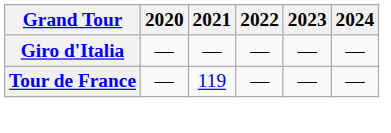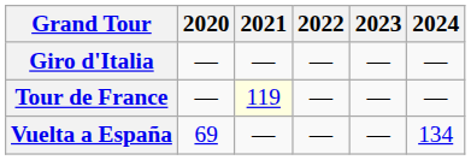Tour de France | 2021: no background -> lightyellow background
+ row: Vuelta a España | 69 | — | — | — | 134
